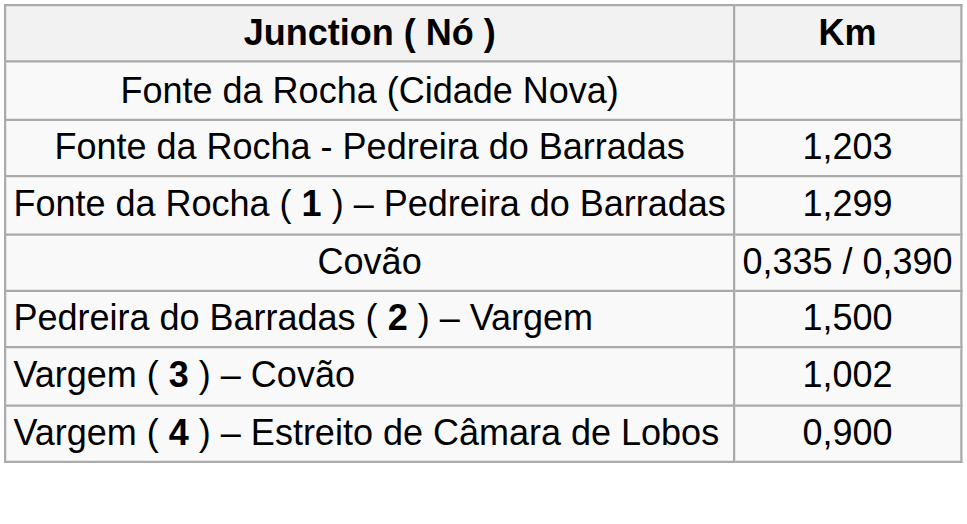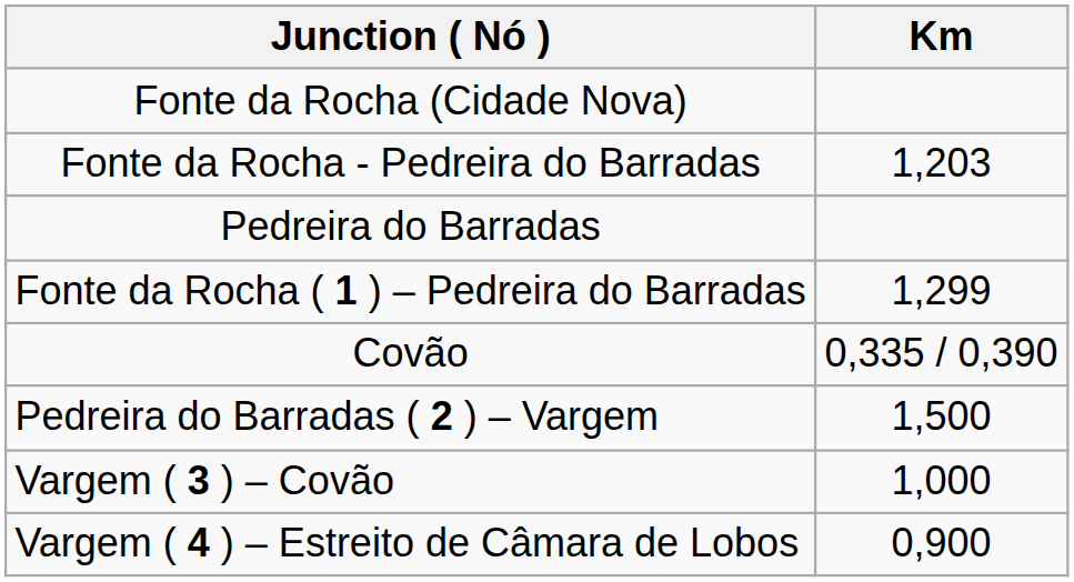+ row: Pedreira do Barradas
Vargem ( 3 ) – Covão | Km: 1,002 -> 1,000
